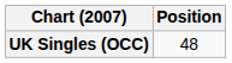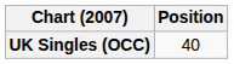UK Singles (OCC) | Position: 48 -> 40
